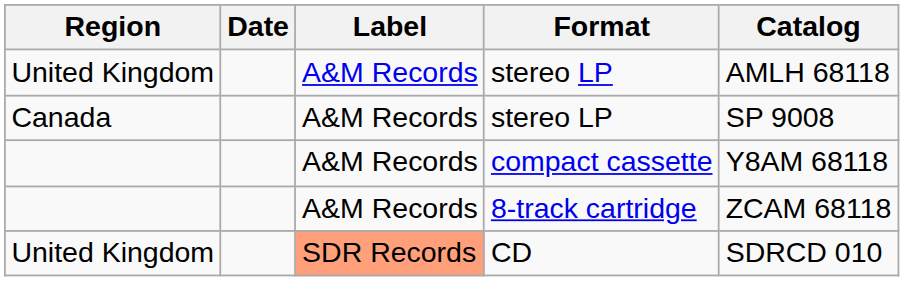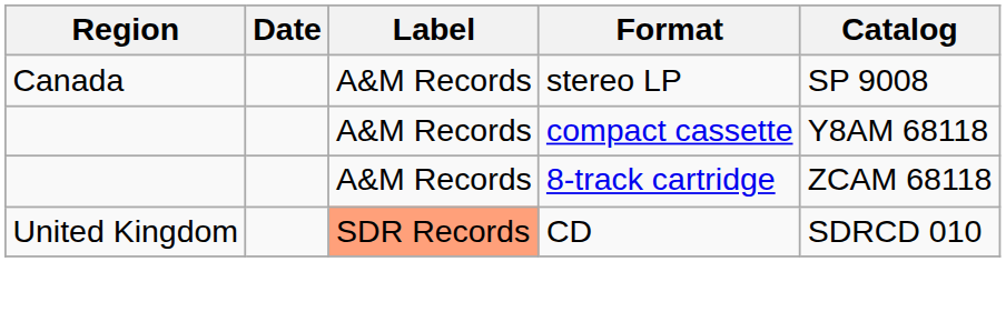- row: United Kingdom | A&M Records | stereo LP | AMLH 68118
